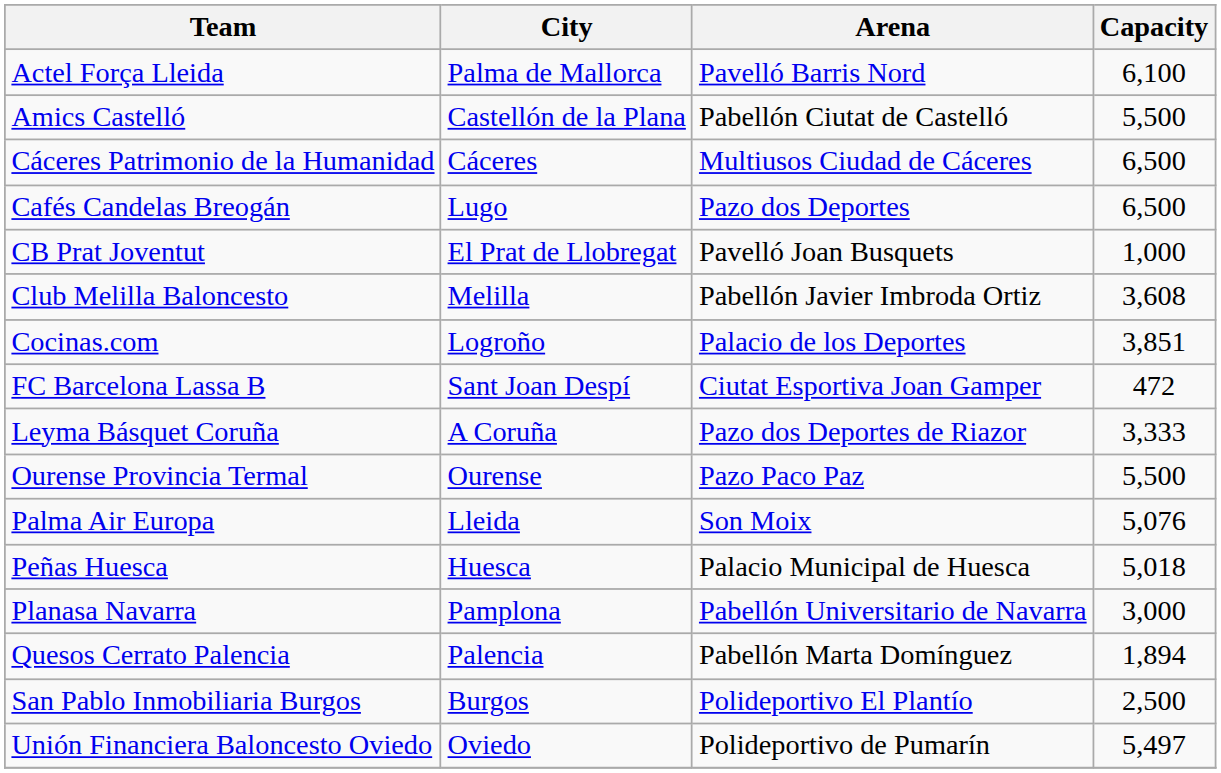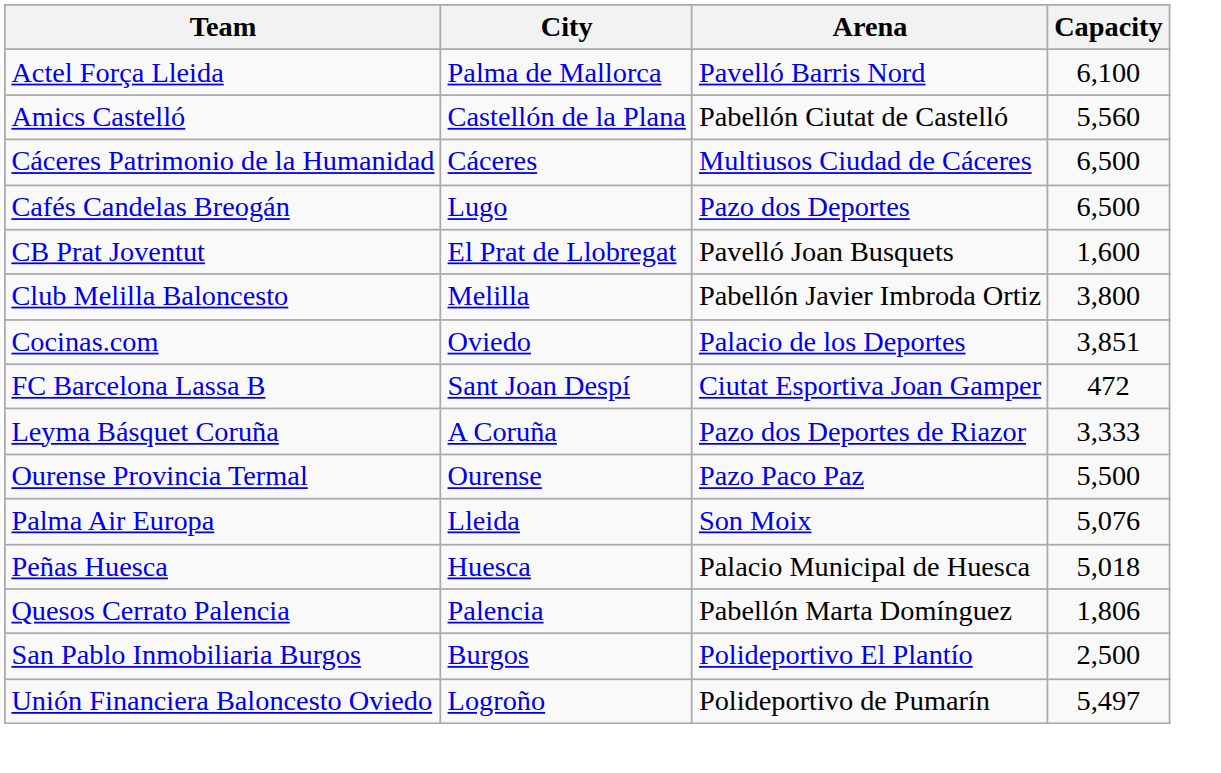Amics Castelló | Capacity: 5,500 -> 5,560
CB Prat Joventut | Capacity: 1,000 -> 1,600
Club Melilla Baloncesto | Capacity: 3,608 -> 3,800
Cocinas.com | City: Logroño -> Oviedo
- row: Planasa Navarra | Pamplona | Pabellón Universitario de Navarra | 3,000
Quesos Cerrato Palencia | Capacity: 1,894 -> 1,806
Unión Financiera Baloncesto Oviedo | City: Oviedo -> Logroño
